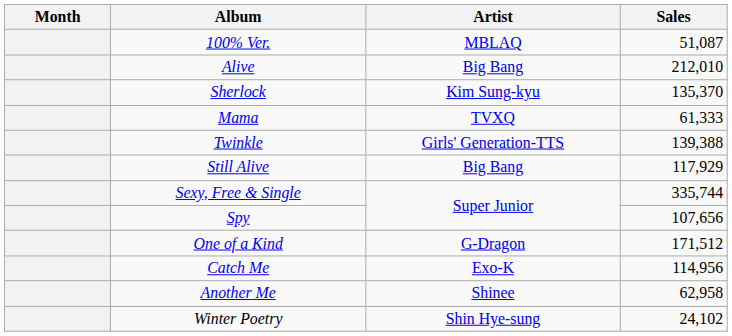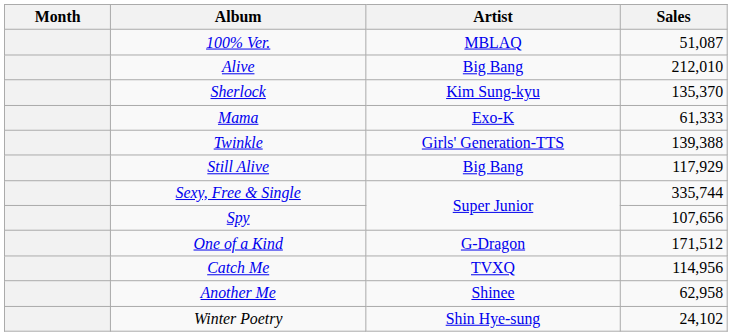Mama | Artist: TVXQ -> Exo-K
Catch Me | Artist: Exo-K -> TVXQ
